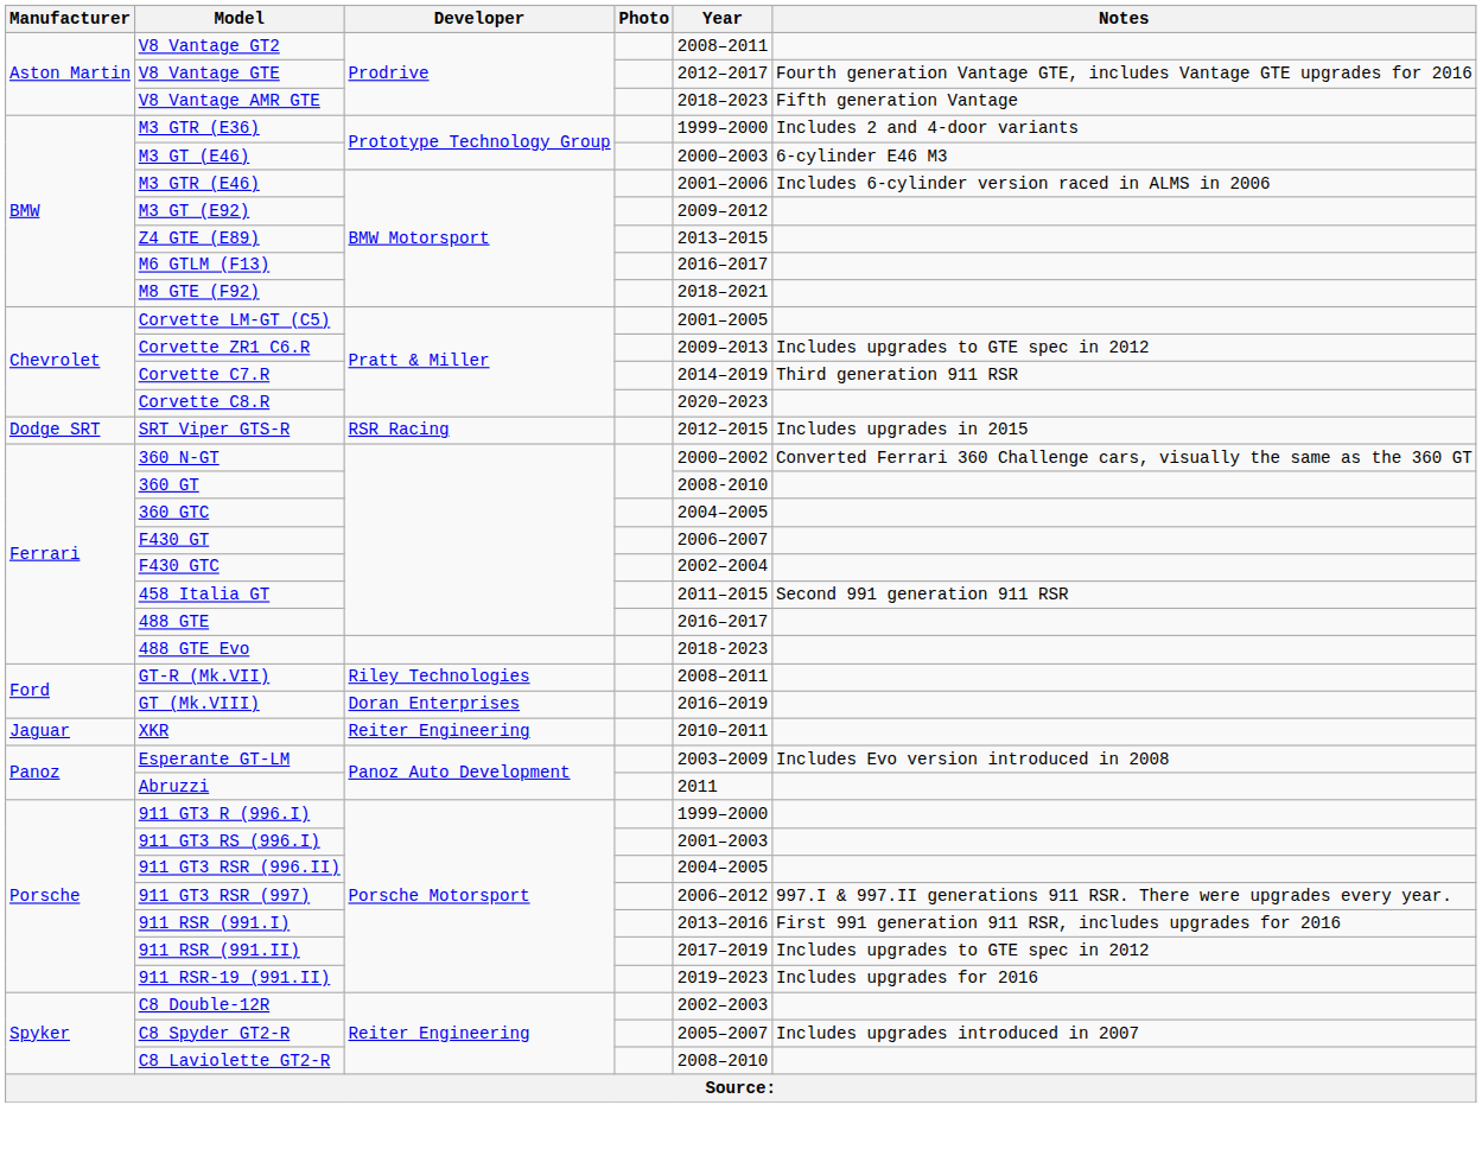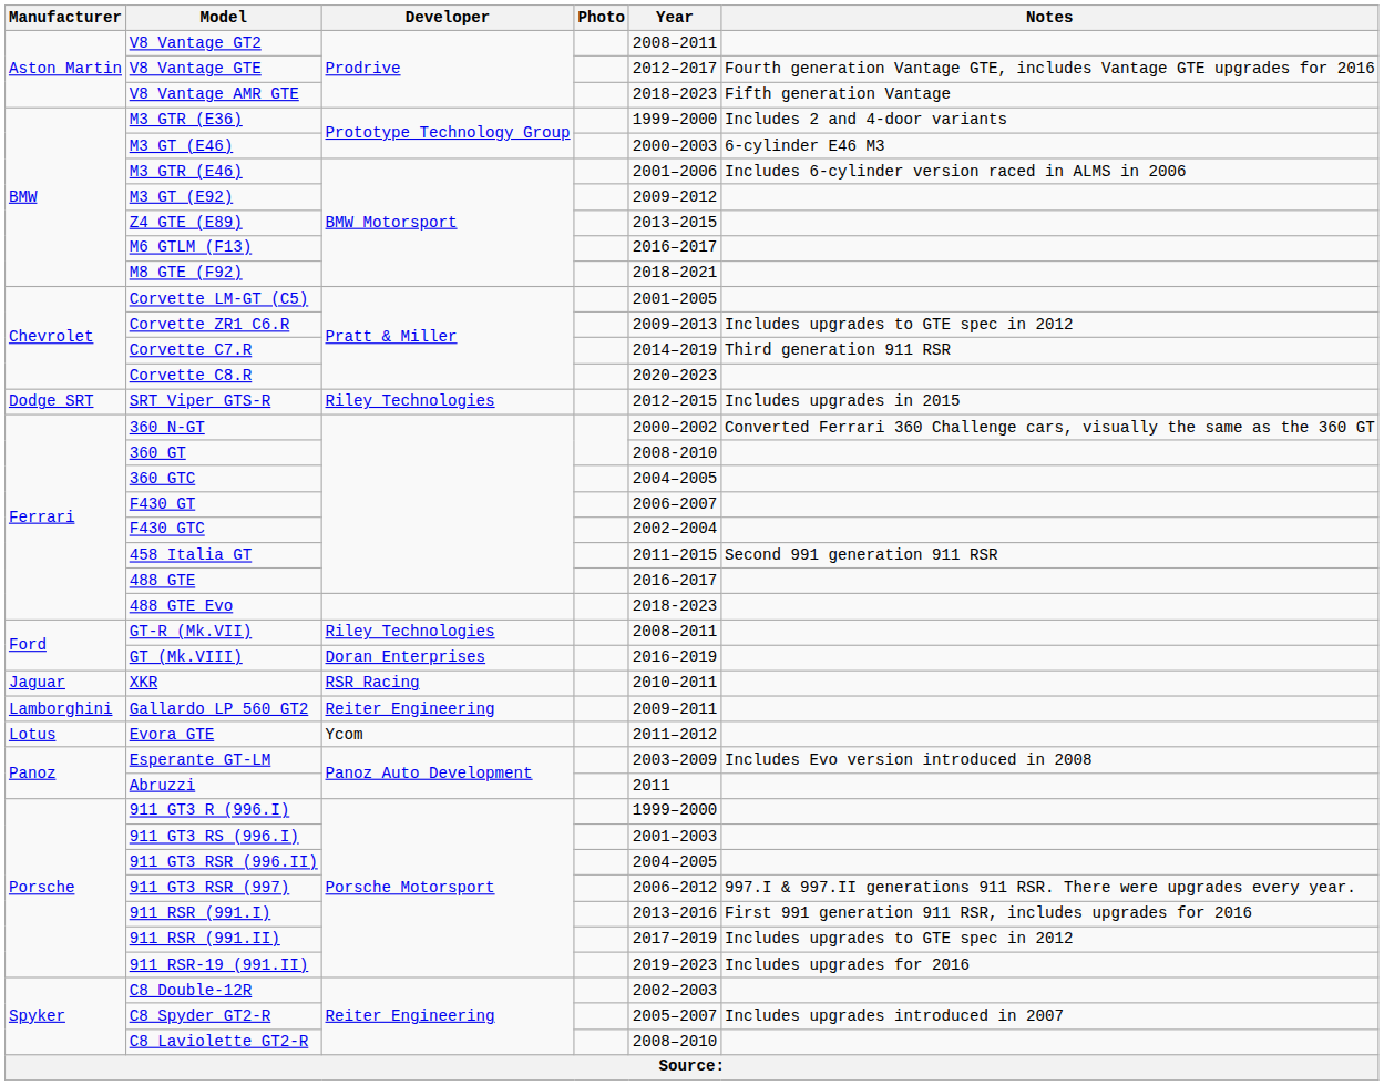SRT Viper GTS-R | Developer: RSR Racing -> Riley Technologies
XKR | Developer: Reiter Engineering -> RSR Racing
+ row: Lamborghini | Gallardo LP 560 GT2 | Reiter Engineering | 2009–2011
+ row: Lotus | Evora GTE | Ycom | 2011–2012
